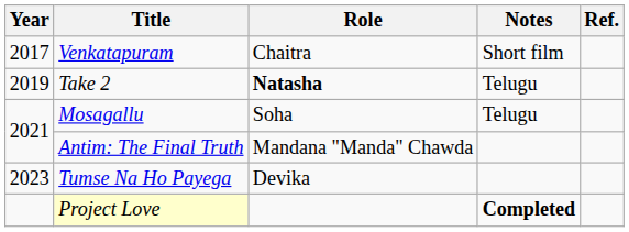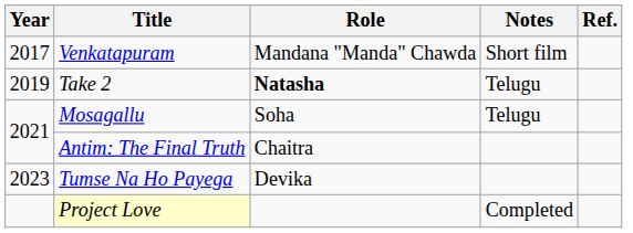Venkatapuram | Role: Chaitra -> Mandana "Manda" Chawda
Antim: The Final Truth | Role: Mandana "Manda" Chawda -> Chaitra
Project Love | Notes: bold -> normal
